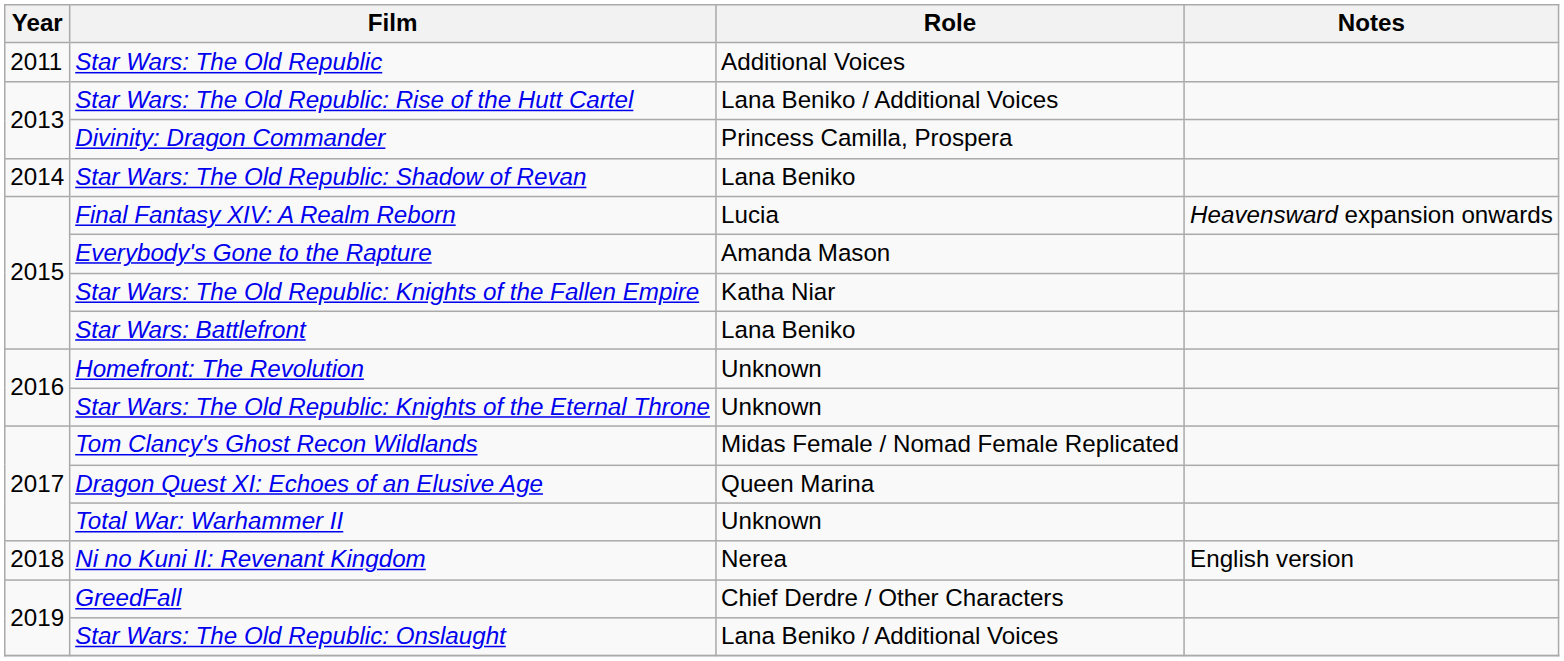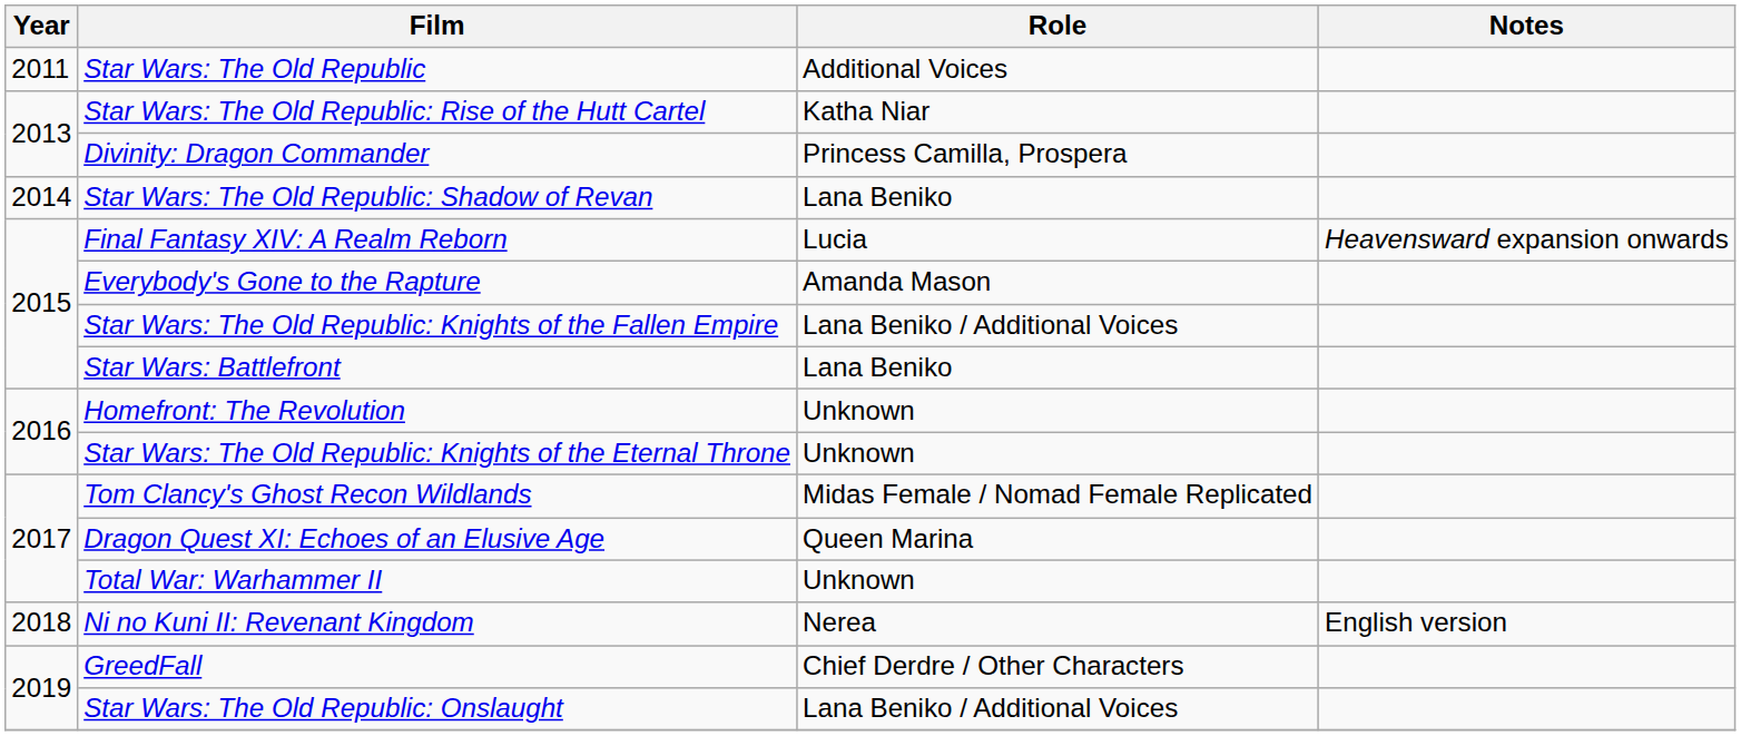Star Wars: The Old Republic: Rise of the Hutt Cartel | Role: Lana Beniko / Additional Voices -> Katha Niar
Star Wars: The Old Republic: Knights of the Fallen Empire | Role: Katha Niar -> Lana Beniko / Additional Voices
